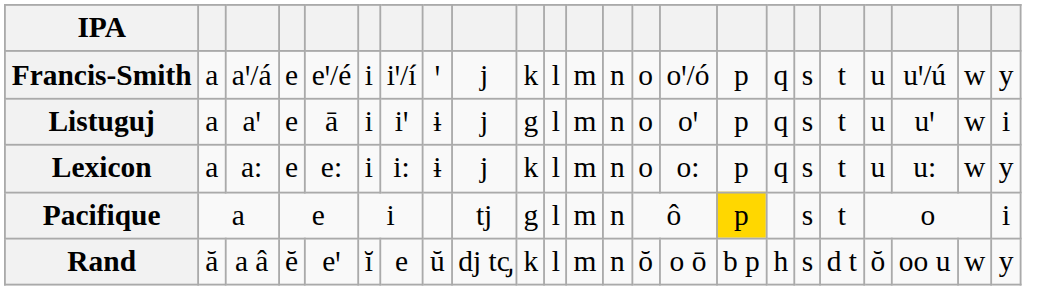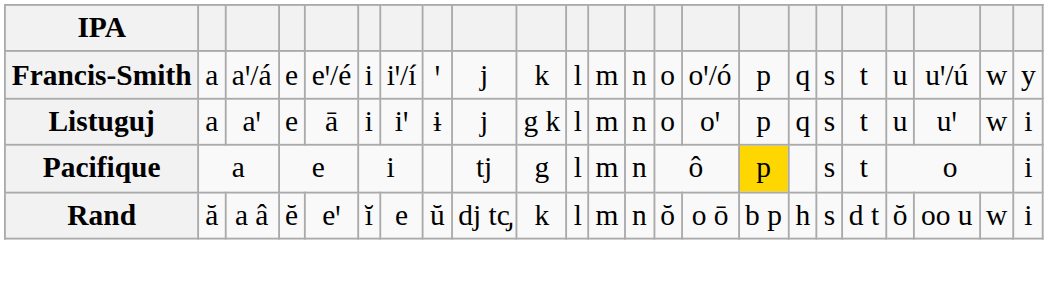Listuguj | column 10: g -> g k
- row: Lexicon | a | a: | e | e: | i | i: | ɨ | j | k | l | m | n | o | o: | p | q | s | t | u | u: | w | y
Rand | column 23: y -> i
